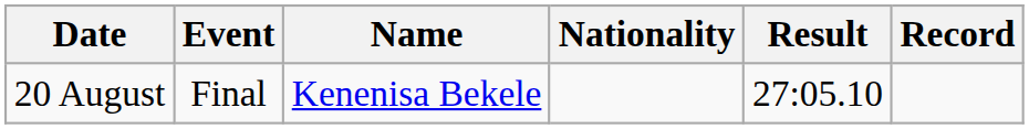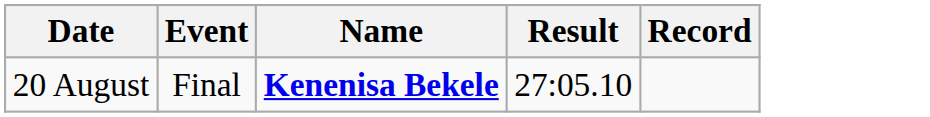- column: Nationality
20 August | Name: normal -> bold
